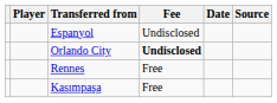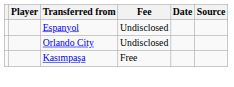Orlando City | Fee: bold -> normal
- row: Rennes | Free
